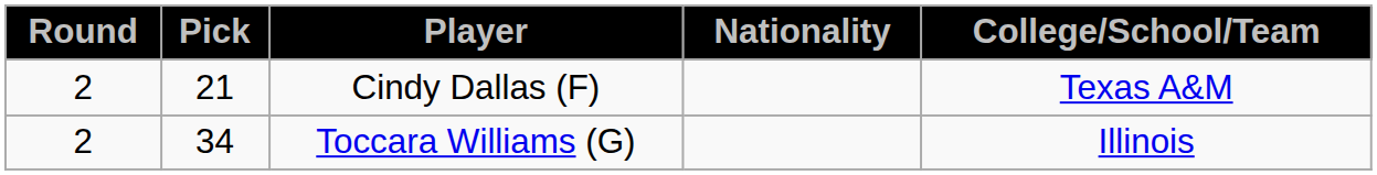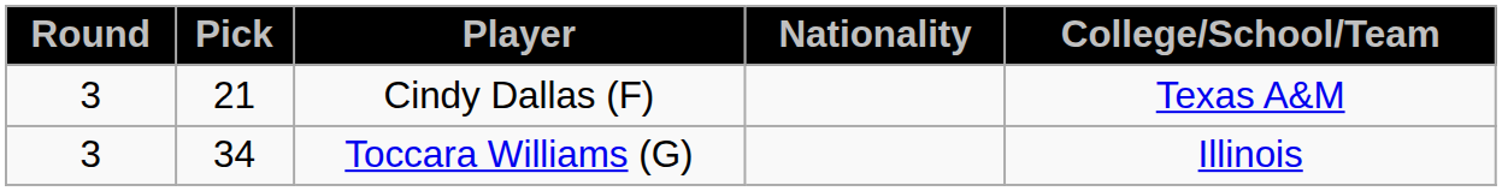Cindy Dallas (F) | Round: 2 -> 3
Toccara Williams (G) | Round: 2 -> 3
